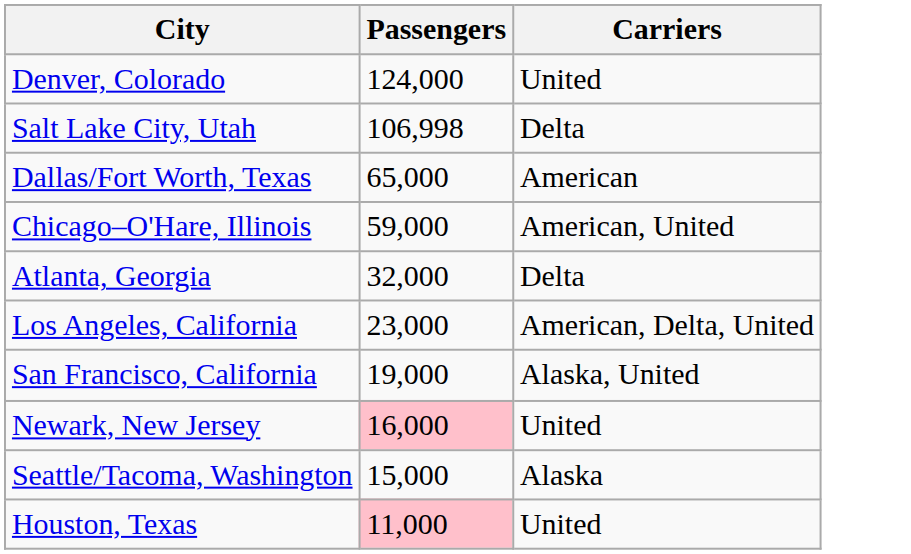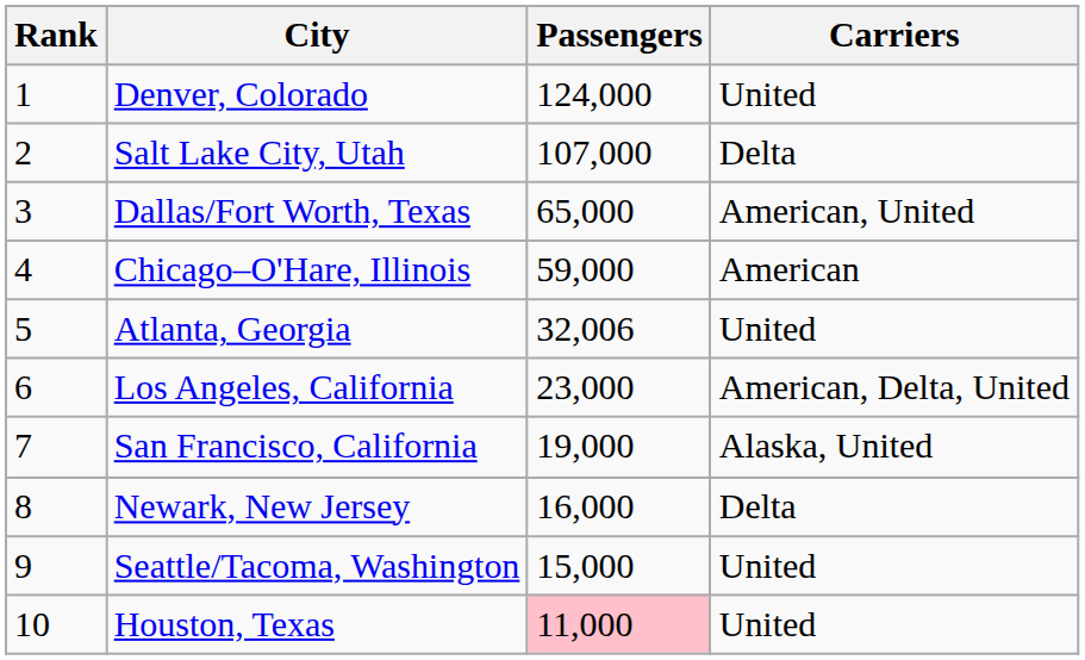+ column: Rank | 1 | 2 | 3 | 4 | 5 | 6 | 7 | 8 | 9 | 10
Salt Lake City, Utah | Passengers: 106,998 -> 107,000
Dallas/Fort Worth, Texas | Carriers: American -> American, United
Chicago–O'Hare, Illinois | Carriers: American, United -> American
Atlanta, Georgia | Passengers: 32,000 -> 32,006
Atlanta, Georgia | Carriers: Delta -> United
Newark, New Jersey | Passengers: pink background -> no background
Newark, New Jersey | Carriers: United -> Delta
Seattle/Tacoma, Washington | Carriers: Alaska -> United
